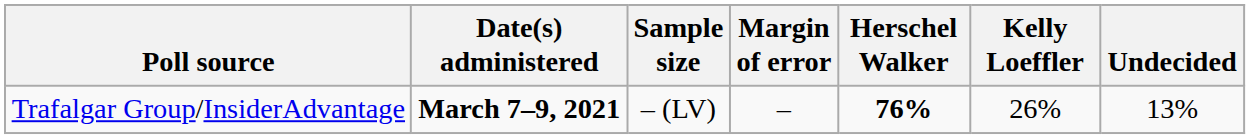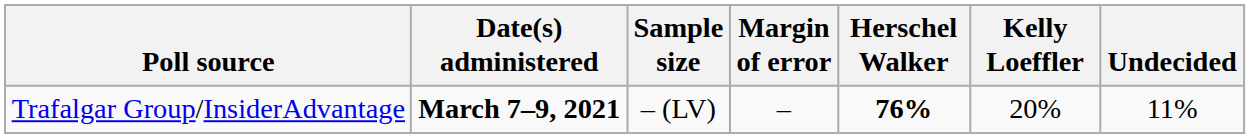Trafalgar Group/InsiderAdvantage | Kelly Loeffler: 26% -> 20%
Trafalgar Group/InsiderAdvantage | Undecided: 13% -> 11%
